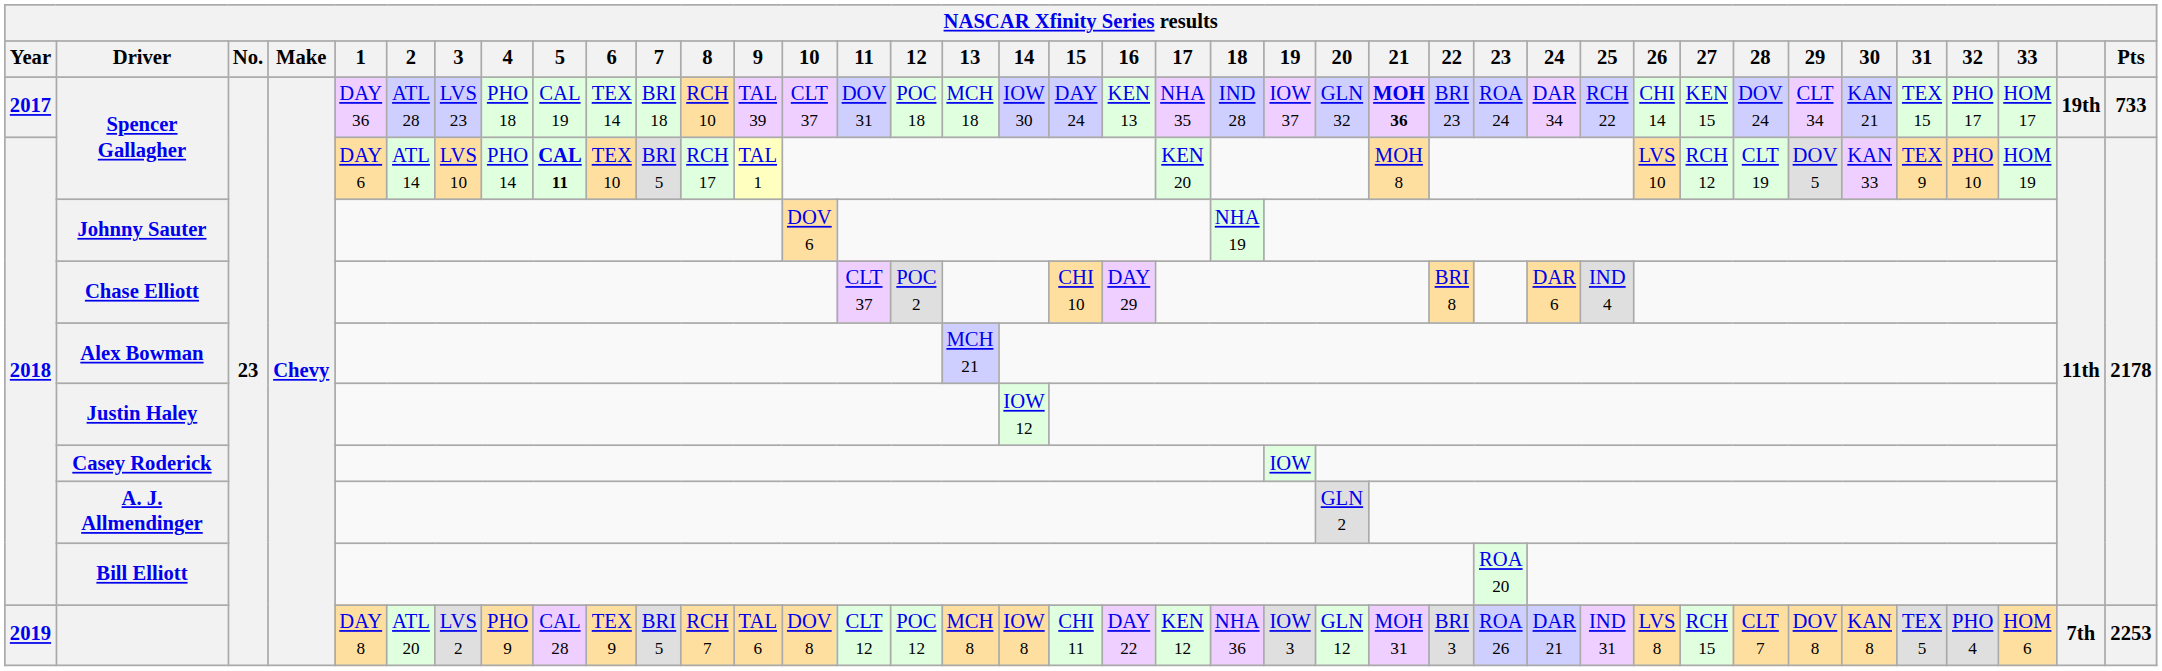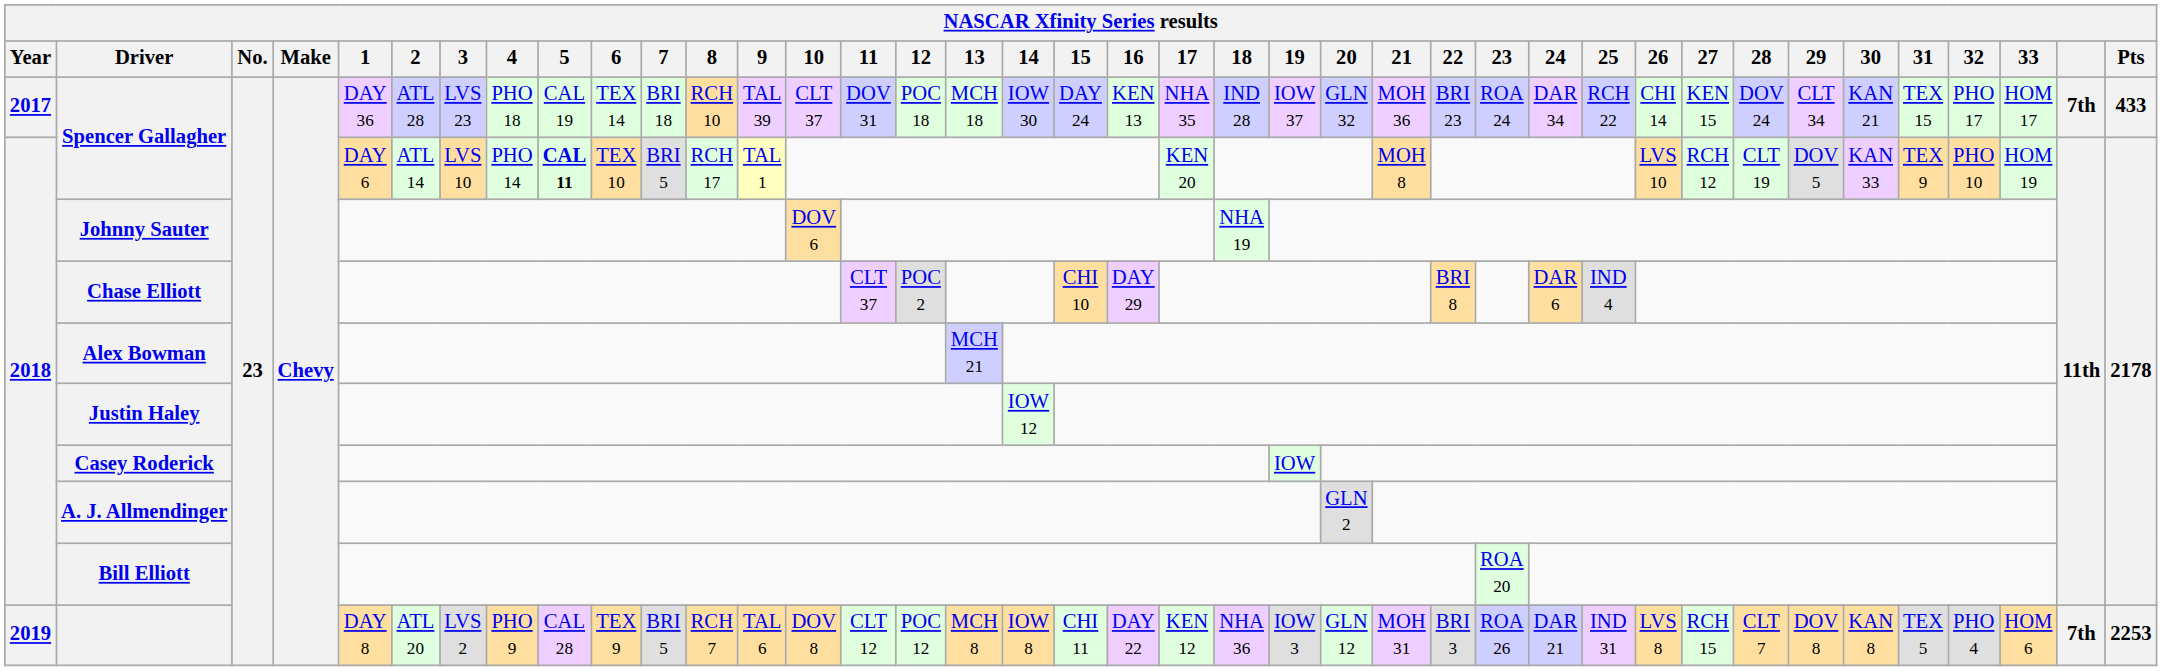2017 / Spencer Gallagher | 21: bold -> normal
2017 / Spencer Gallagher | column 38: 19th -> 7th
2017 / Spencer Gallagher | Pts: 733 -> 433
